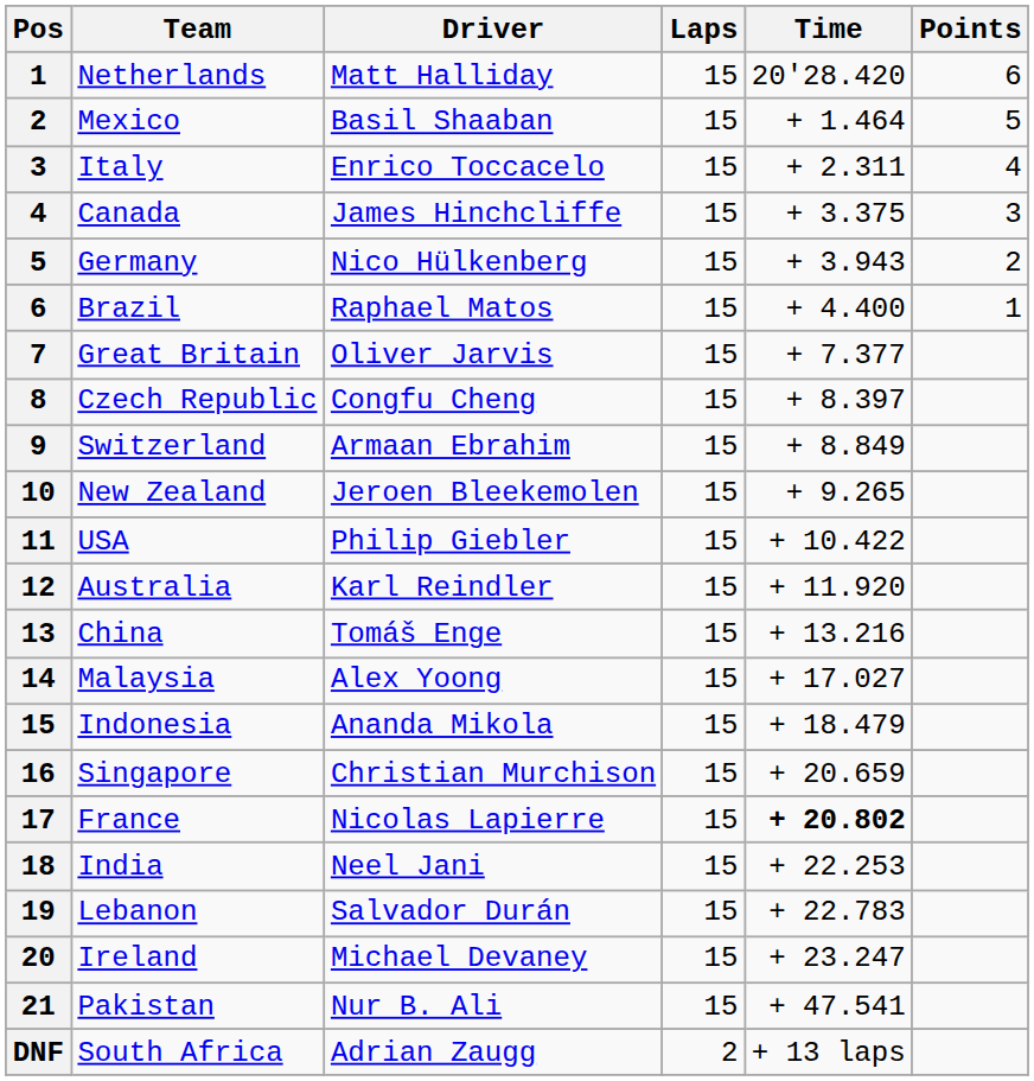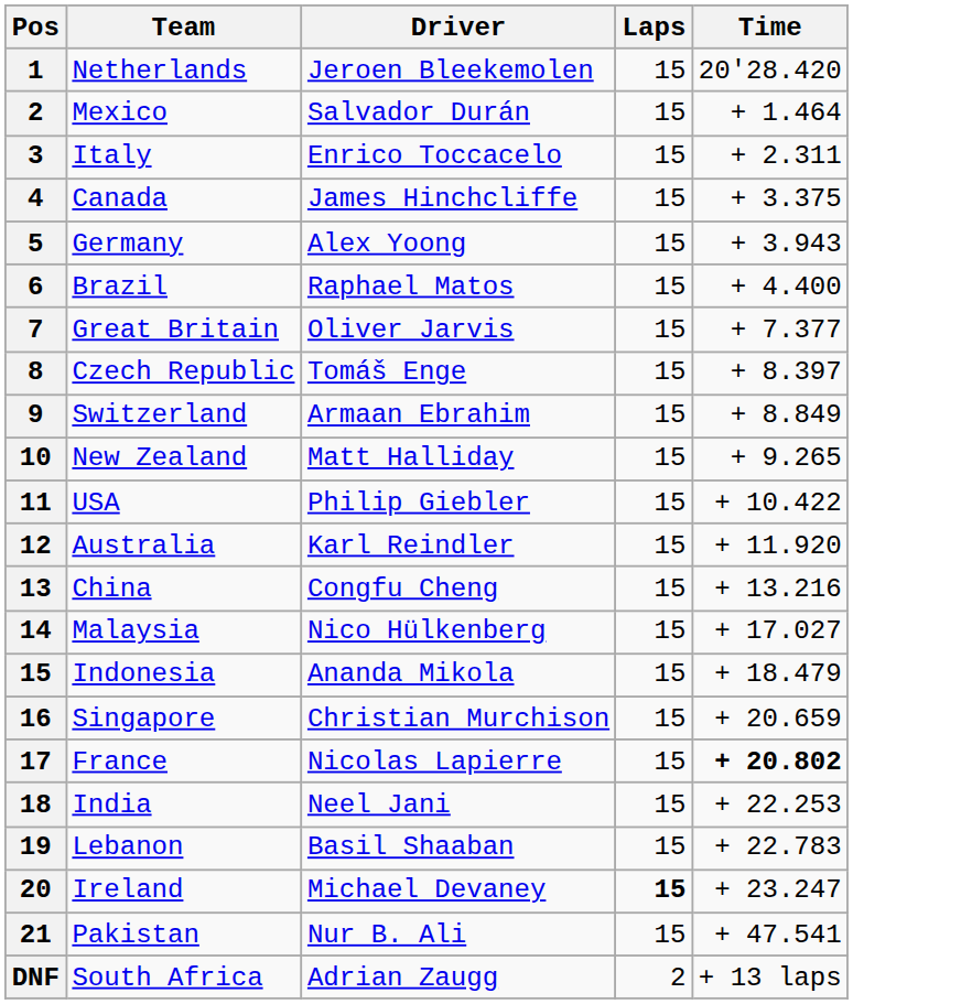- column: Points | 6 | 5 | 4 | 3 | 2 | 1
Netherlands | Driver: Matt Halliday -> Jeroen Bleekemolen
Mexico | Driver: Basil Shaaban -> Salvador Durán
Germany | Driver: Nico Hülkenberg -> Alex Yoong
Czech Republic | Driver: Congfu Cheng -> Tomáš Enge
New Zealand | Driver: Jeroen Bleekemolen -> Matt Halliday
China | Driver: Tomáš Enge -> Congfu Cheng
Malaysia | Driver: Alex Yoong -> Nico Hülkenberg
Lebanon | Driver: Salvador Durán -> Basil Shaaban
Ireland | Laps: normal -> bold
